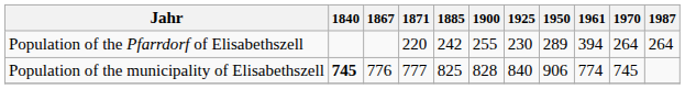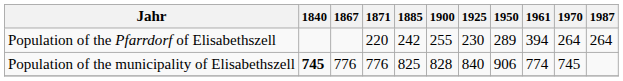Population of the municipality of Elisabethszell | 1871: 777 -> 776
